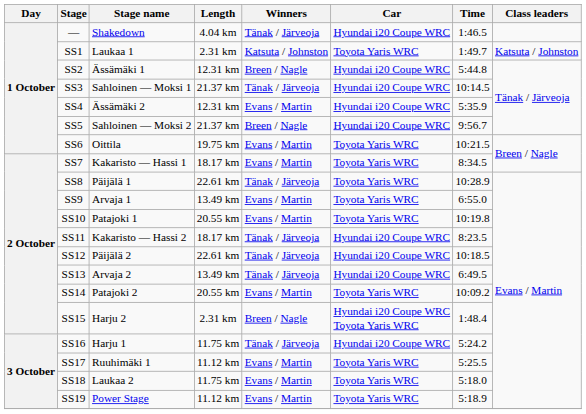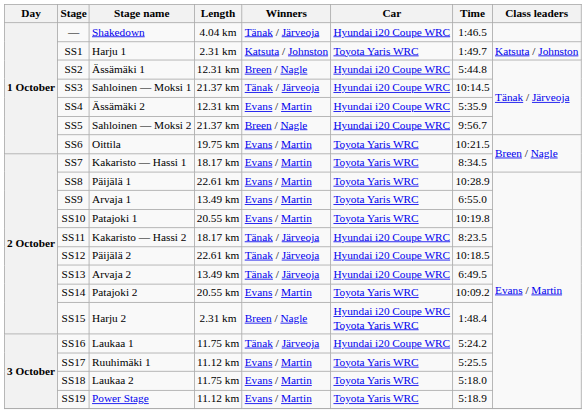SS1 | Stage name: Laukaa 1 -> Harju 1
SS8 | Winners: Tänak / Järveoja -> Evans / Martin
SS16 | Stage name: Harju 1 -> Laukaa 1
